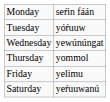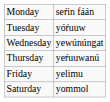Thursday | column 2: yommol -> yeŕuuwanú
Saturday | column 2: yeŕuuwanú -> yommol
